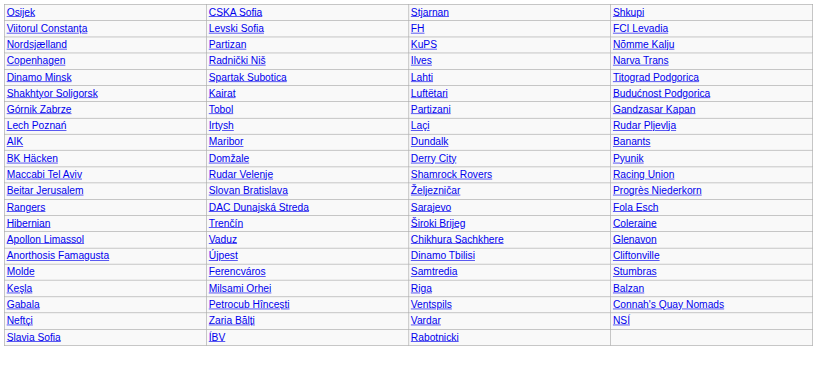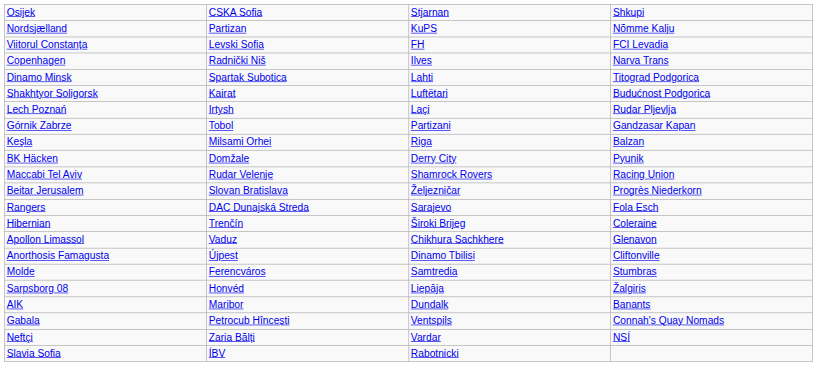rows swapped: Viitorul Constanța <-> Nordsjælland
rows swapped: Lech Poznań <-> Górnik Zabrze
rows swapped: AIK <-> Keşla
+ row: Sarpsborg 08 | Honvéd | Liepāja | Žalgiris
